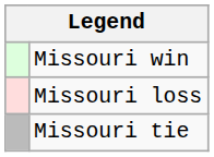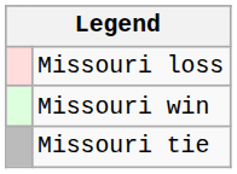rows swapped: Missouri win <-> Missouri loss
